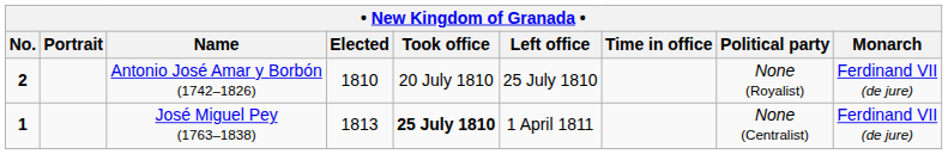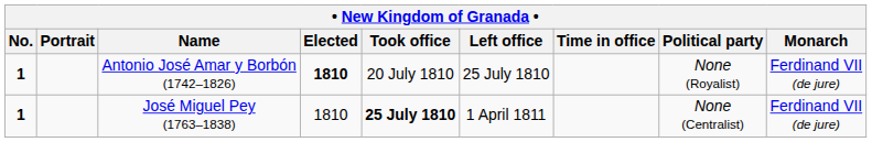Antonio José Amar y Borbón (1742–1826) | No.: 2 -> 1
Antonio José Amar y Borbón (1742–1826) | Elected: normal -> bold
José Miguel Pey (1763–1838) | Elected: 1813 -> 1810
